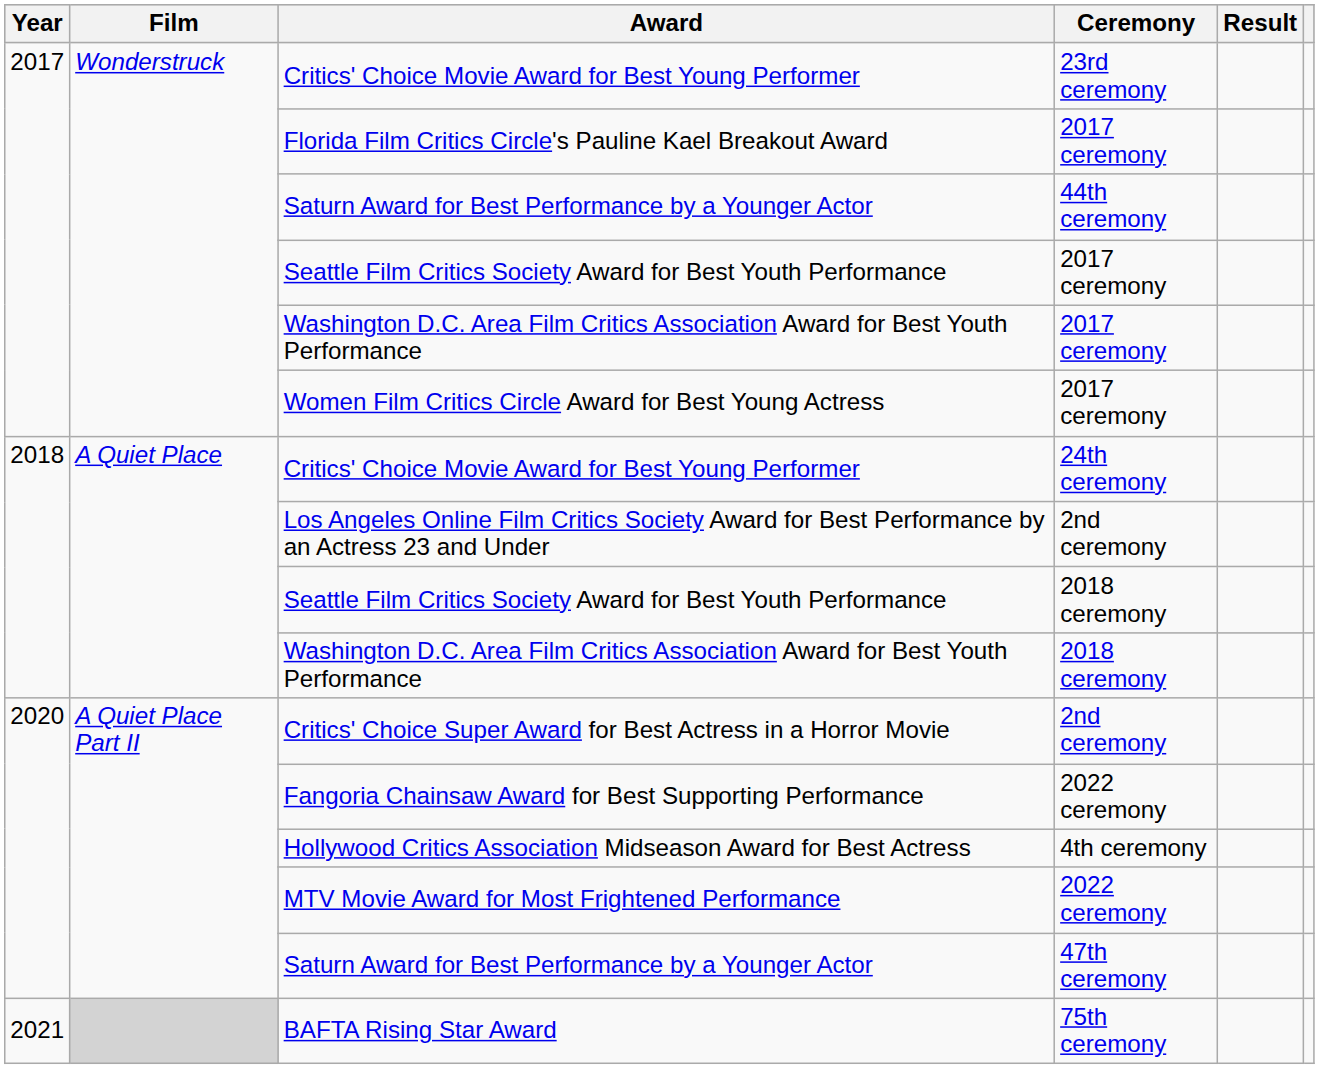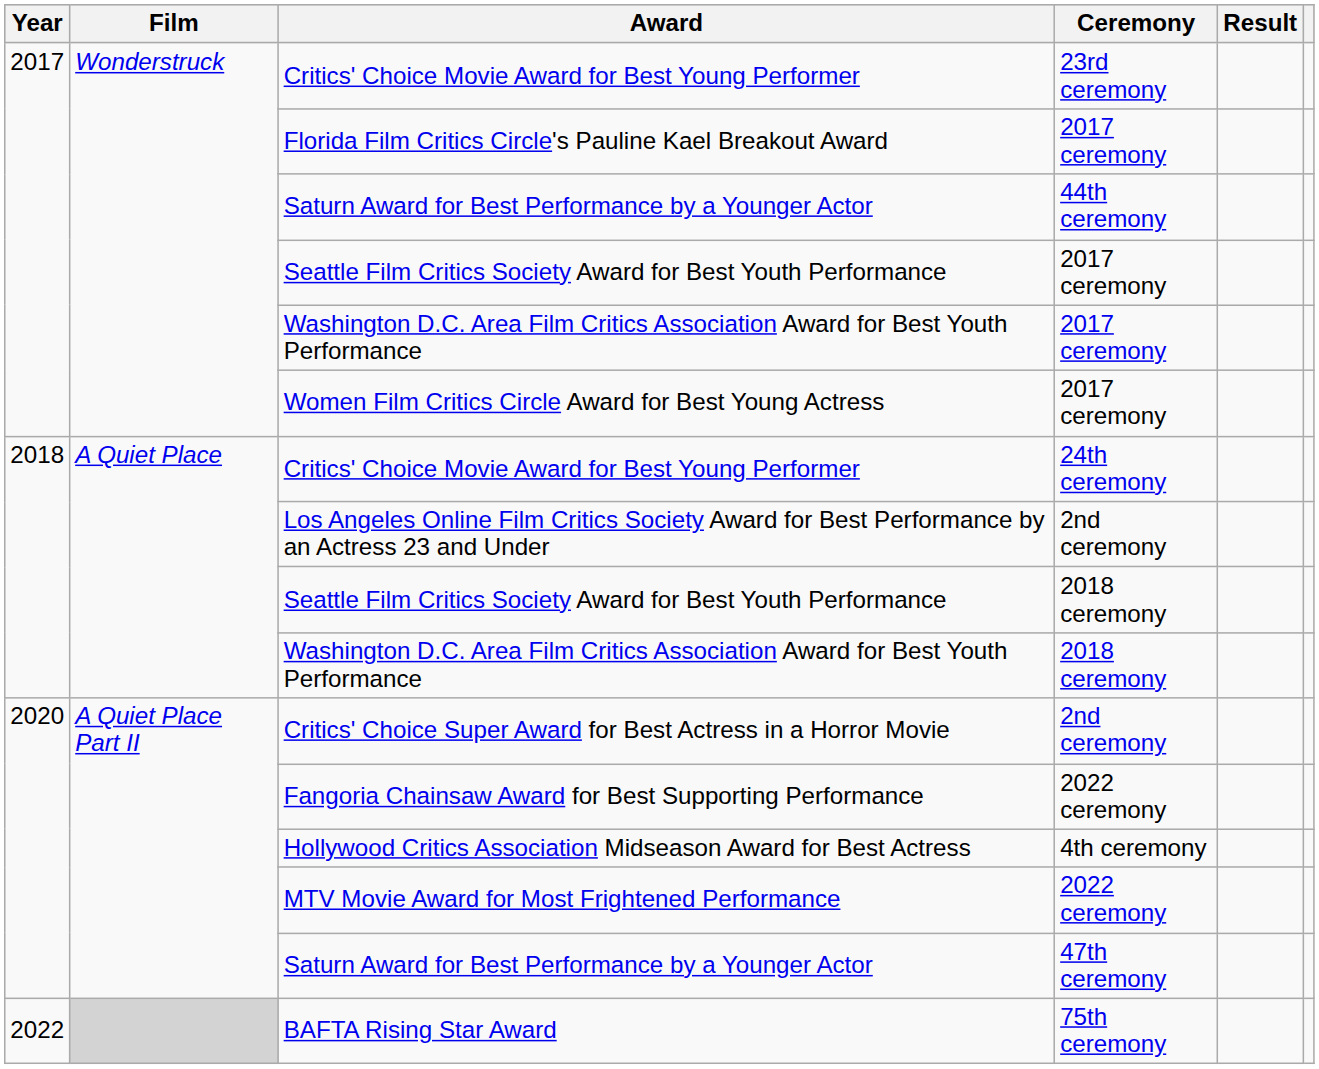BAFTA Rising Star Award | Year: 2021 -> 2022
